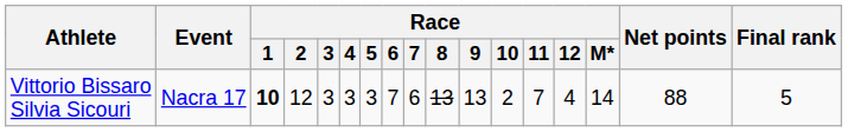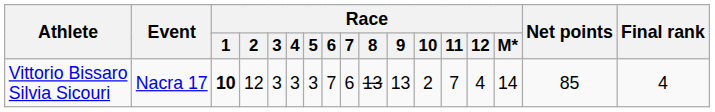Vittorio Bissaro Silvia Sicouri | Net points: 88 -> 85
Vittorio Bissaro Silvia Sicouri | Final rank: 5 -> 4
